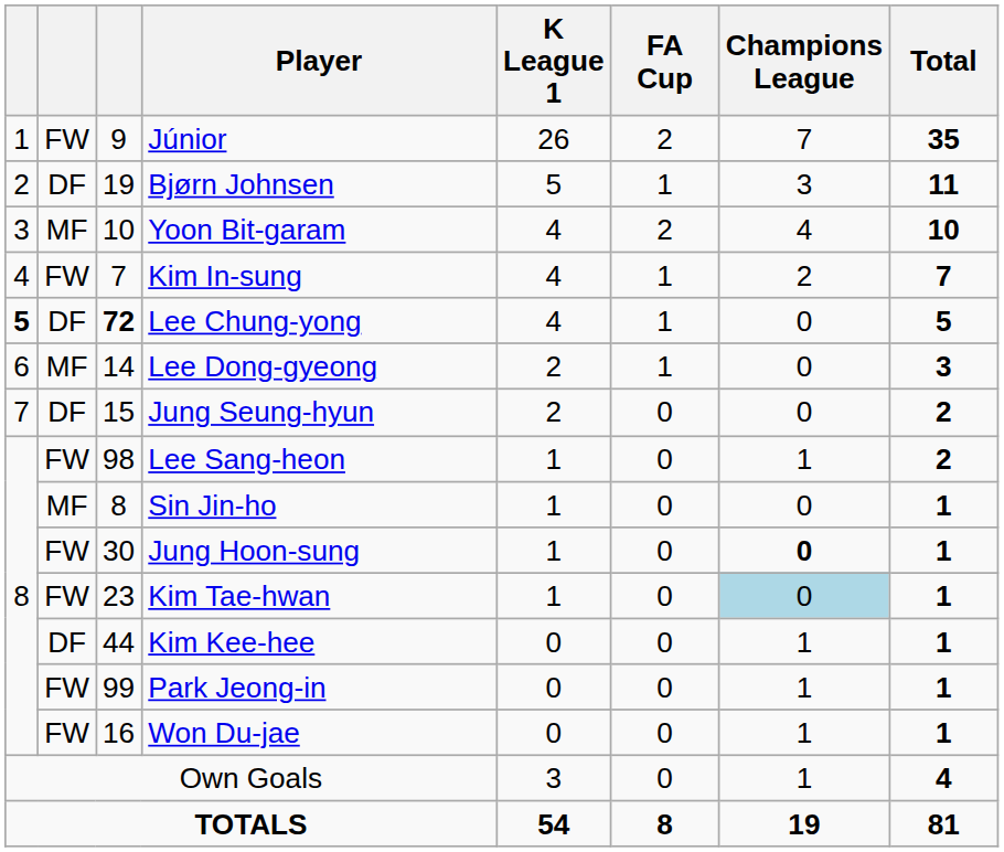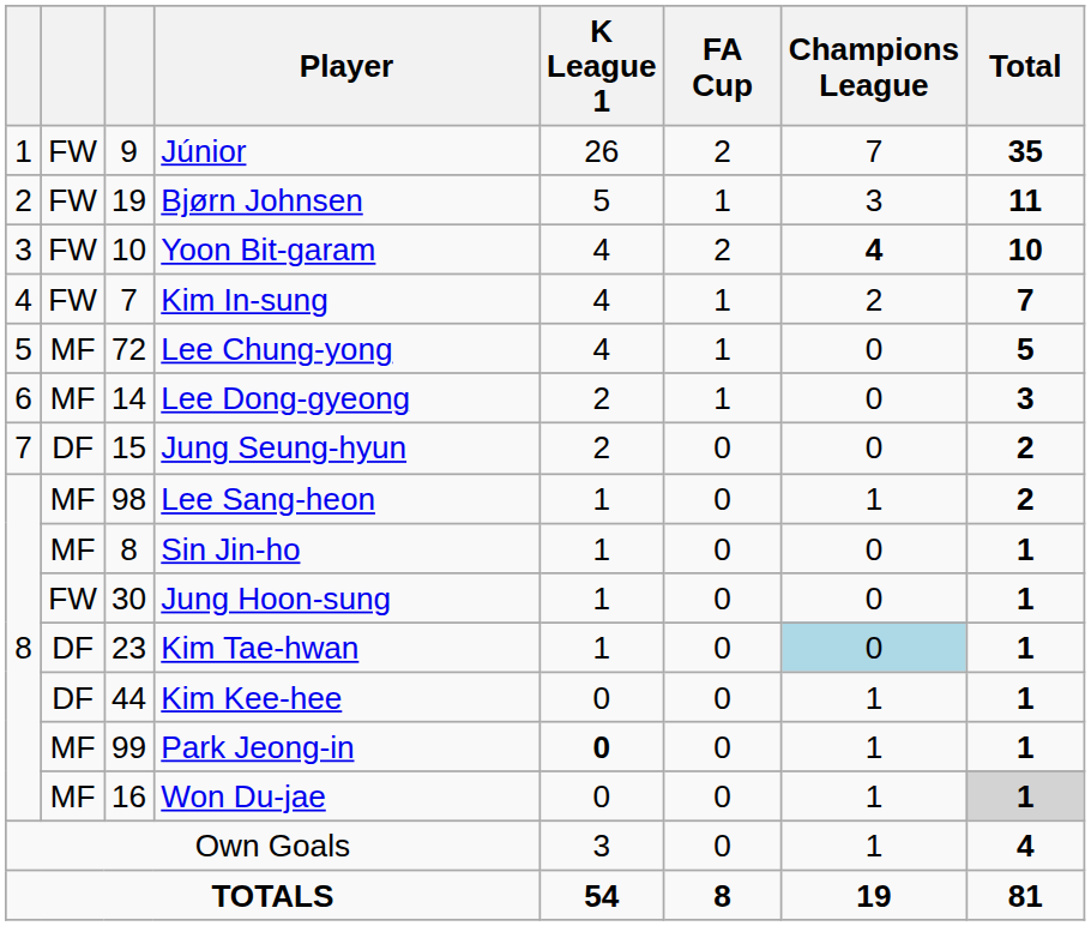Bjørn Johnsen | column 2: DF -> FW
Yoon Bit-garam | column 2: MF -> FW
Yoon Bit-garam | Champions League: normal -> bold
Lee Chung-yong | column 1: bold -> normal
Lee Chung-yong | column 2: DF -> MF
Lee Chung-yong | column 3: bold -> normal
Lee Sang-heon | column 2: FW -> MF
Jung Hoon-sung | Champions League: bold -> normal
Kim Tae-hwan | column 2: FW -> DF
Park Jeong-in | column 2: FW -> MF
Park Jeong-in | K League 1: normal -> bold
Won Du-jae | column 2: FW -> MF
Won Du-jae | Total: no background -> lightgrey background
